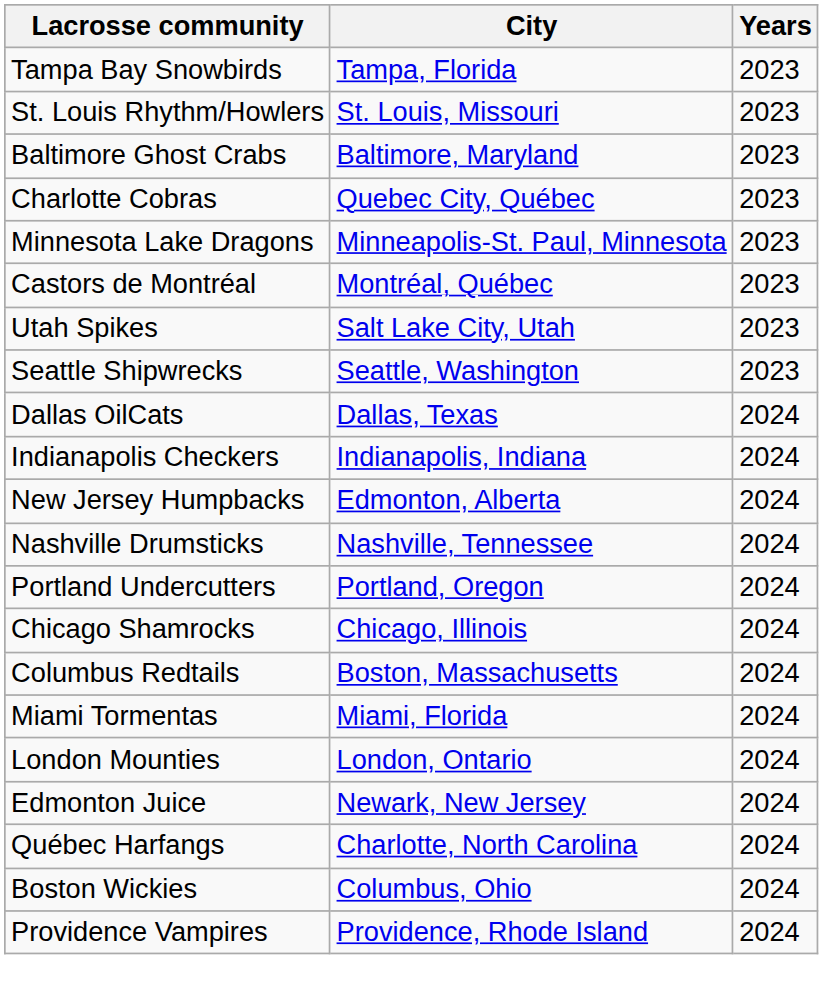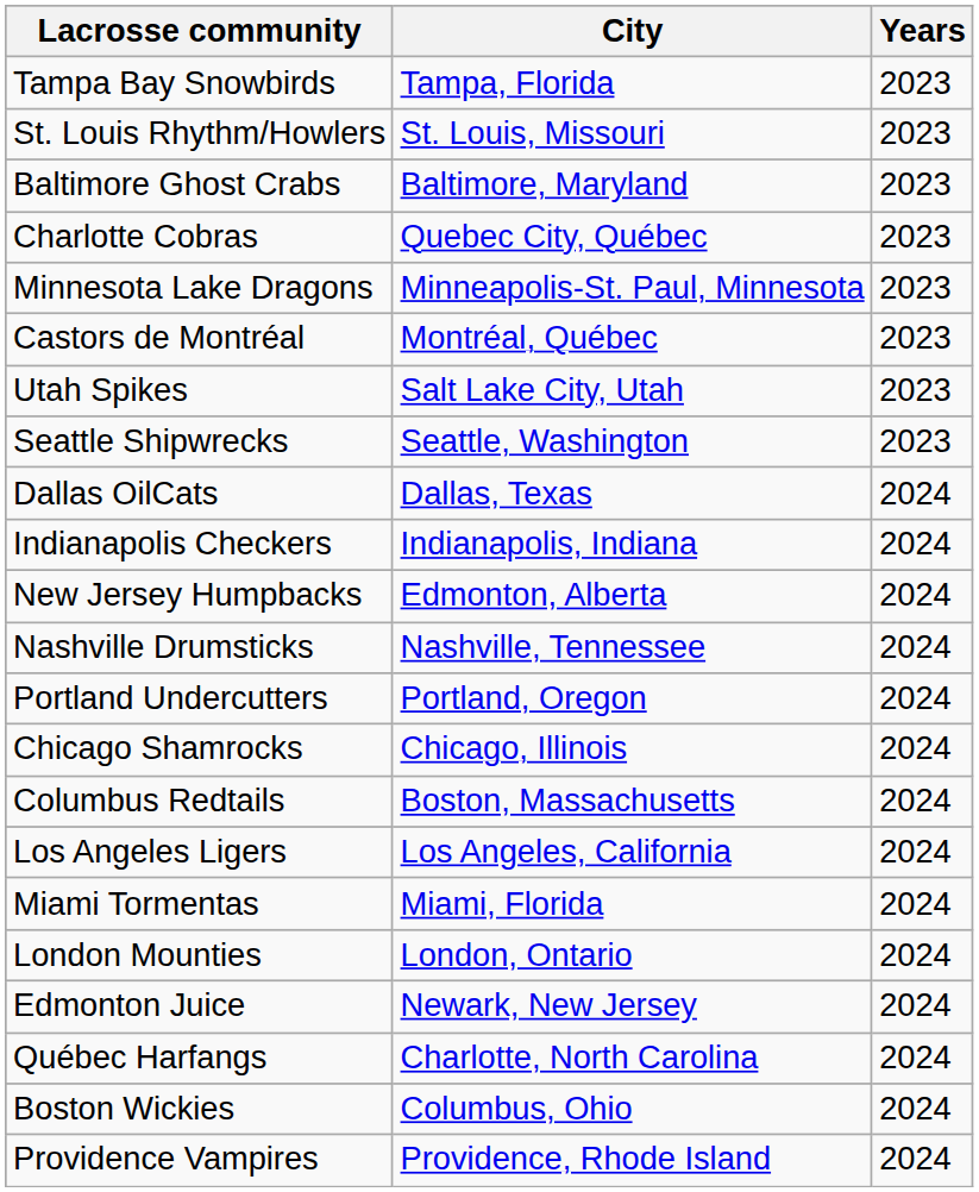+ row: Los Angeles Ligers | Los Angeles, California | 2024
